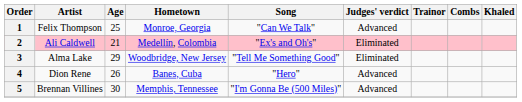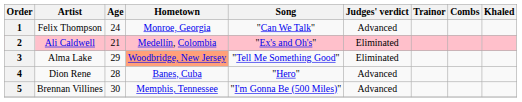1 | Age: 25 -> 24
3 | Hometown: no background -> lightsalmon background
4 | Age: 26 -> 28
